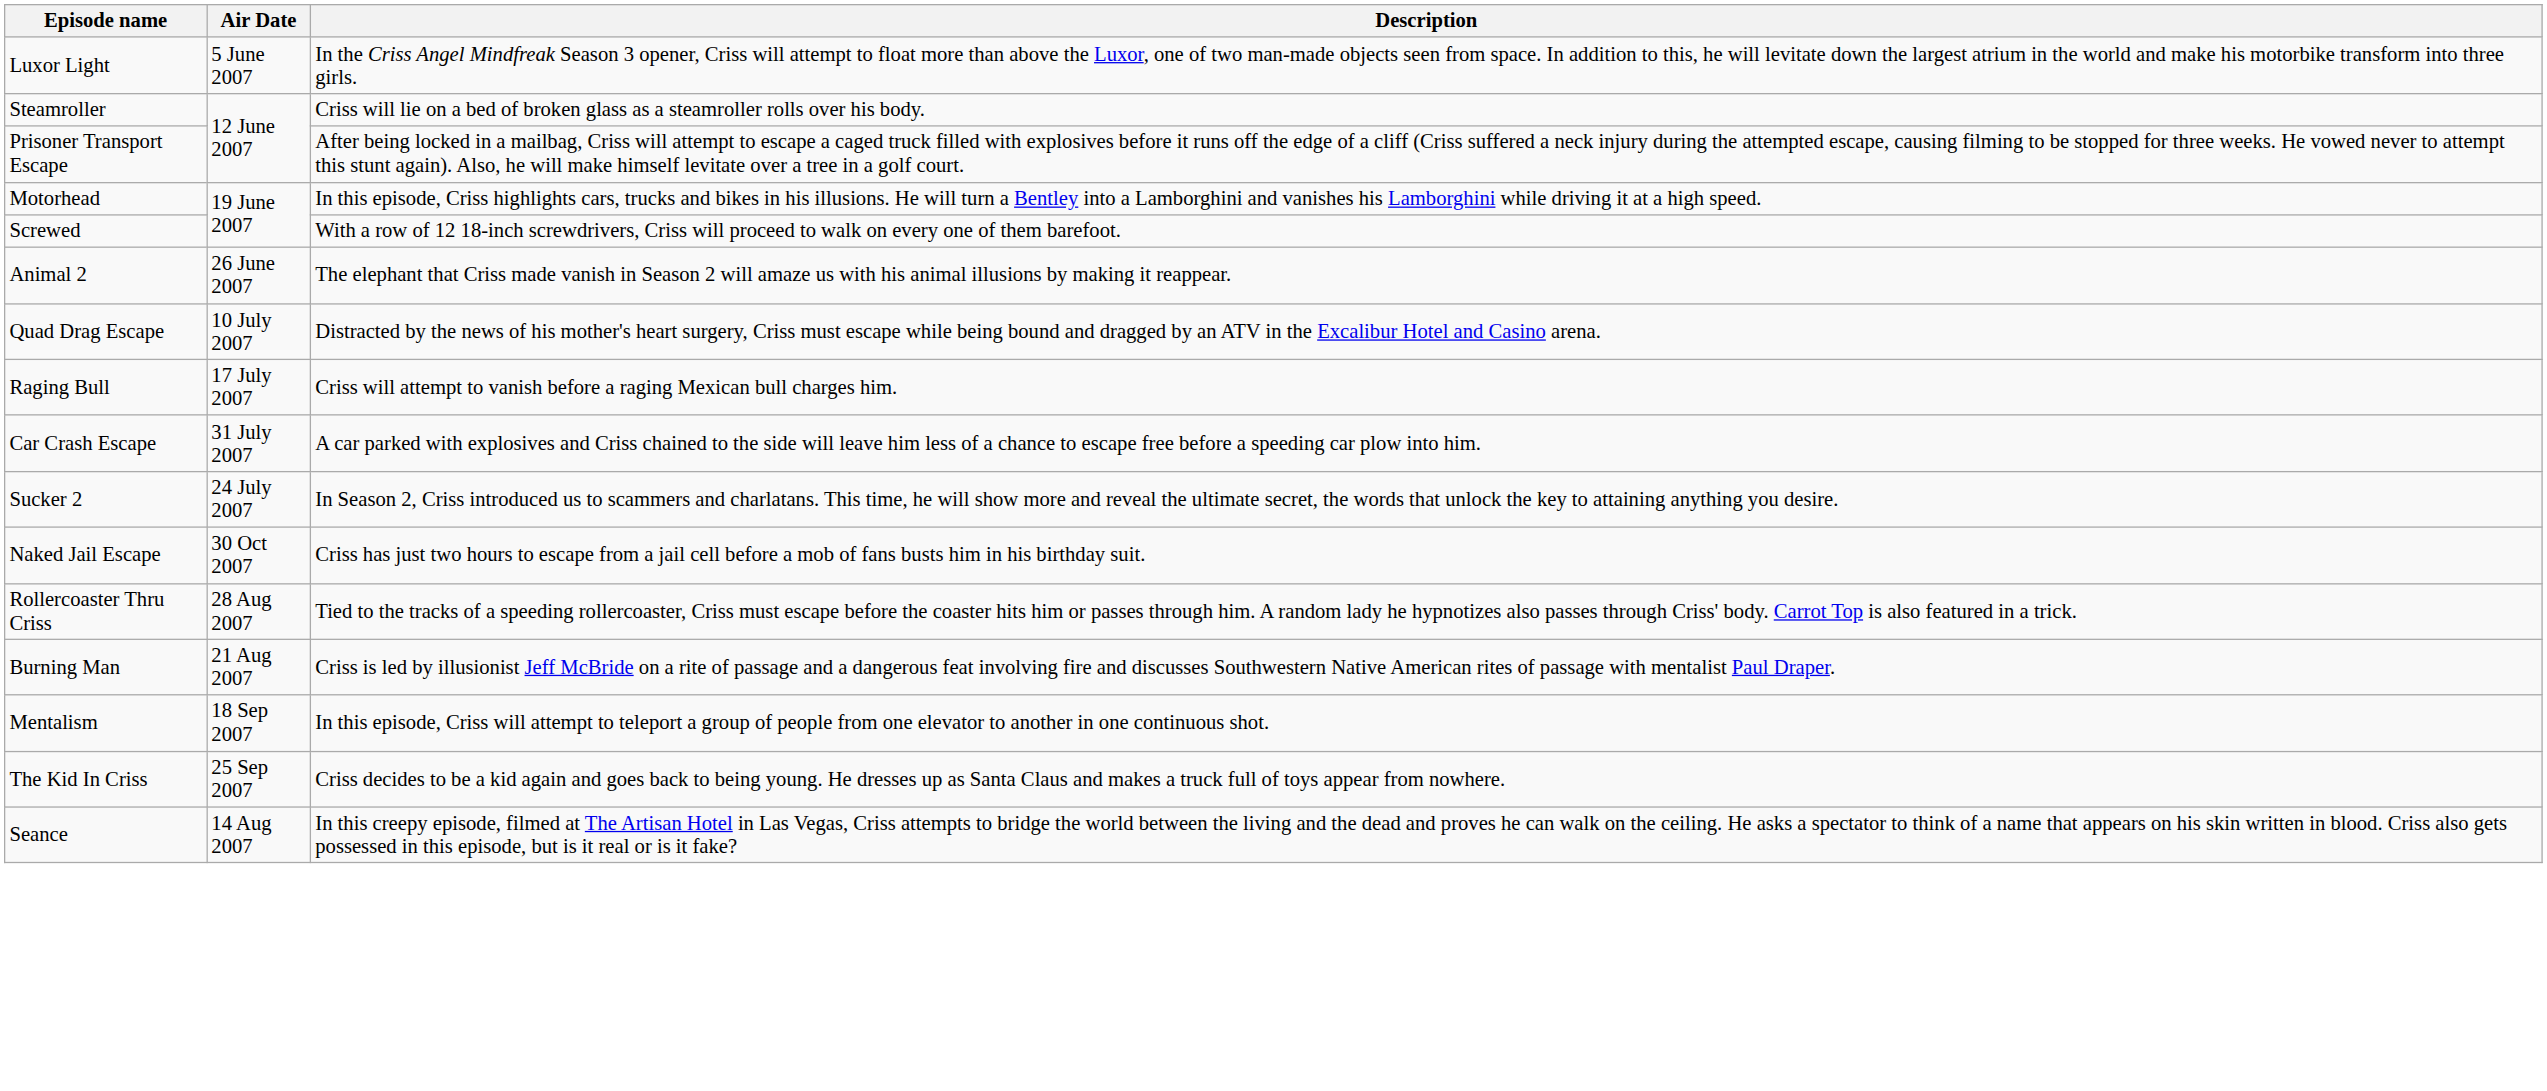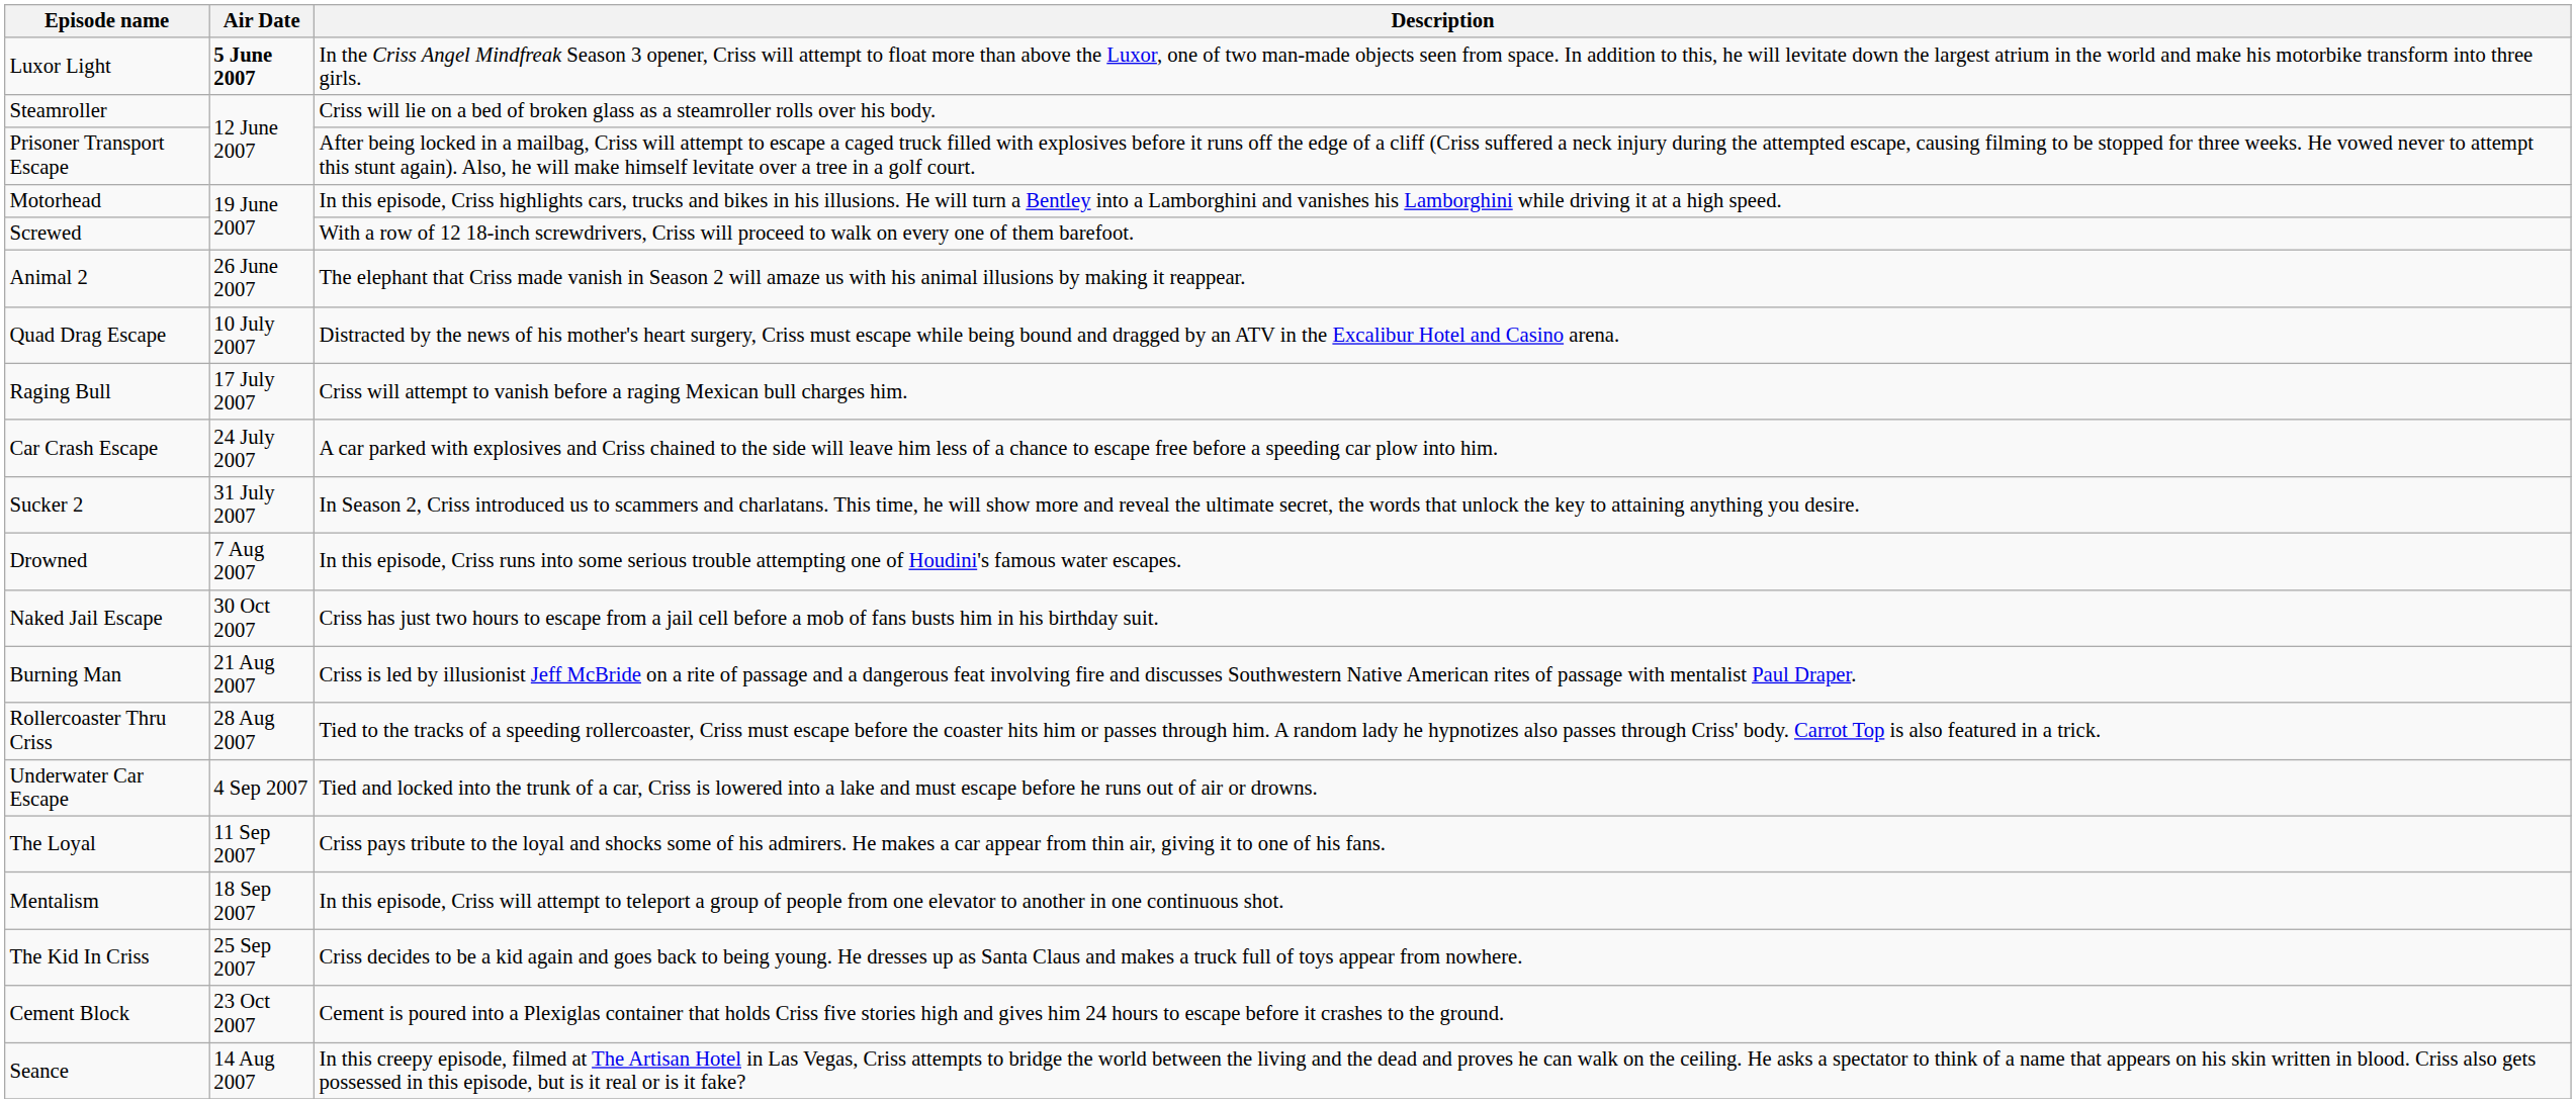Luxor Light | Air Date: normal -> bold
Car Crash Escape | Air Date: 31 July 2007 -> 24 July 2007
Sucker 2 | Air Date: 24 July 2007 -> 31 July 2007
+ row: Drowned | 7 Aug 2007 | In this episode, Criss runs into some serious trouble attempting one of Houdini's famous water escapes.
rows swapped: Burning Man <-> Rollercoaster Thru Criss
+ row: Underwater Car Escape | 4 Sep 2007 | Tied and locked into the trunk of a car, Criss is lowered into a lake and must escape before he runs out of air or drowns.
+ row: The Loyal | 11 Sep 2007 | Criss pays tribute to the loyal and shocks some of his admirers. He makes a car appear from thin air, giving it to one of his fans.
+ row: Cement Block | 23 Oct 2007 | Cement is poured into a Plexiglas container that holds Criss five stories high and gives him 24 hours to escape before it crashes to the ground.
